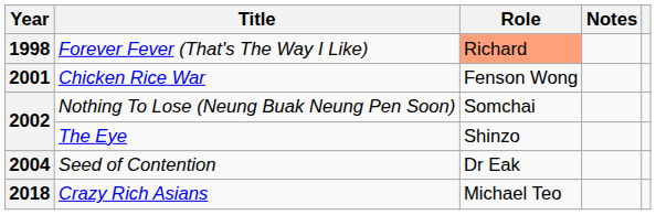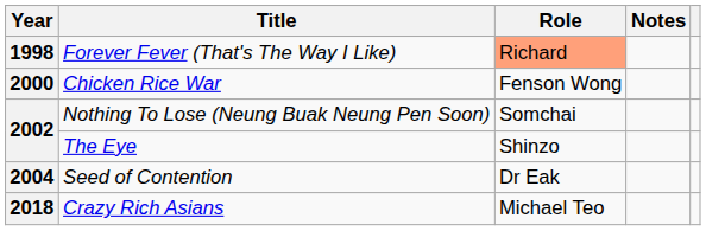Chicken Rice War | Year: 2001 -> 2000
